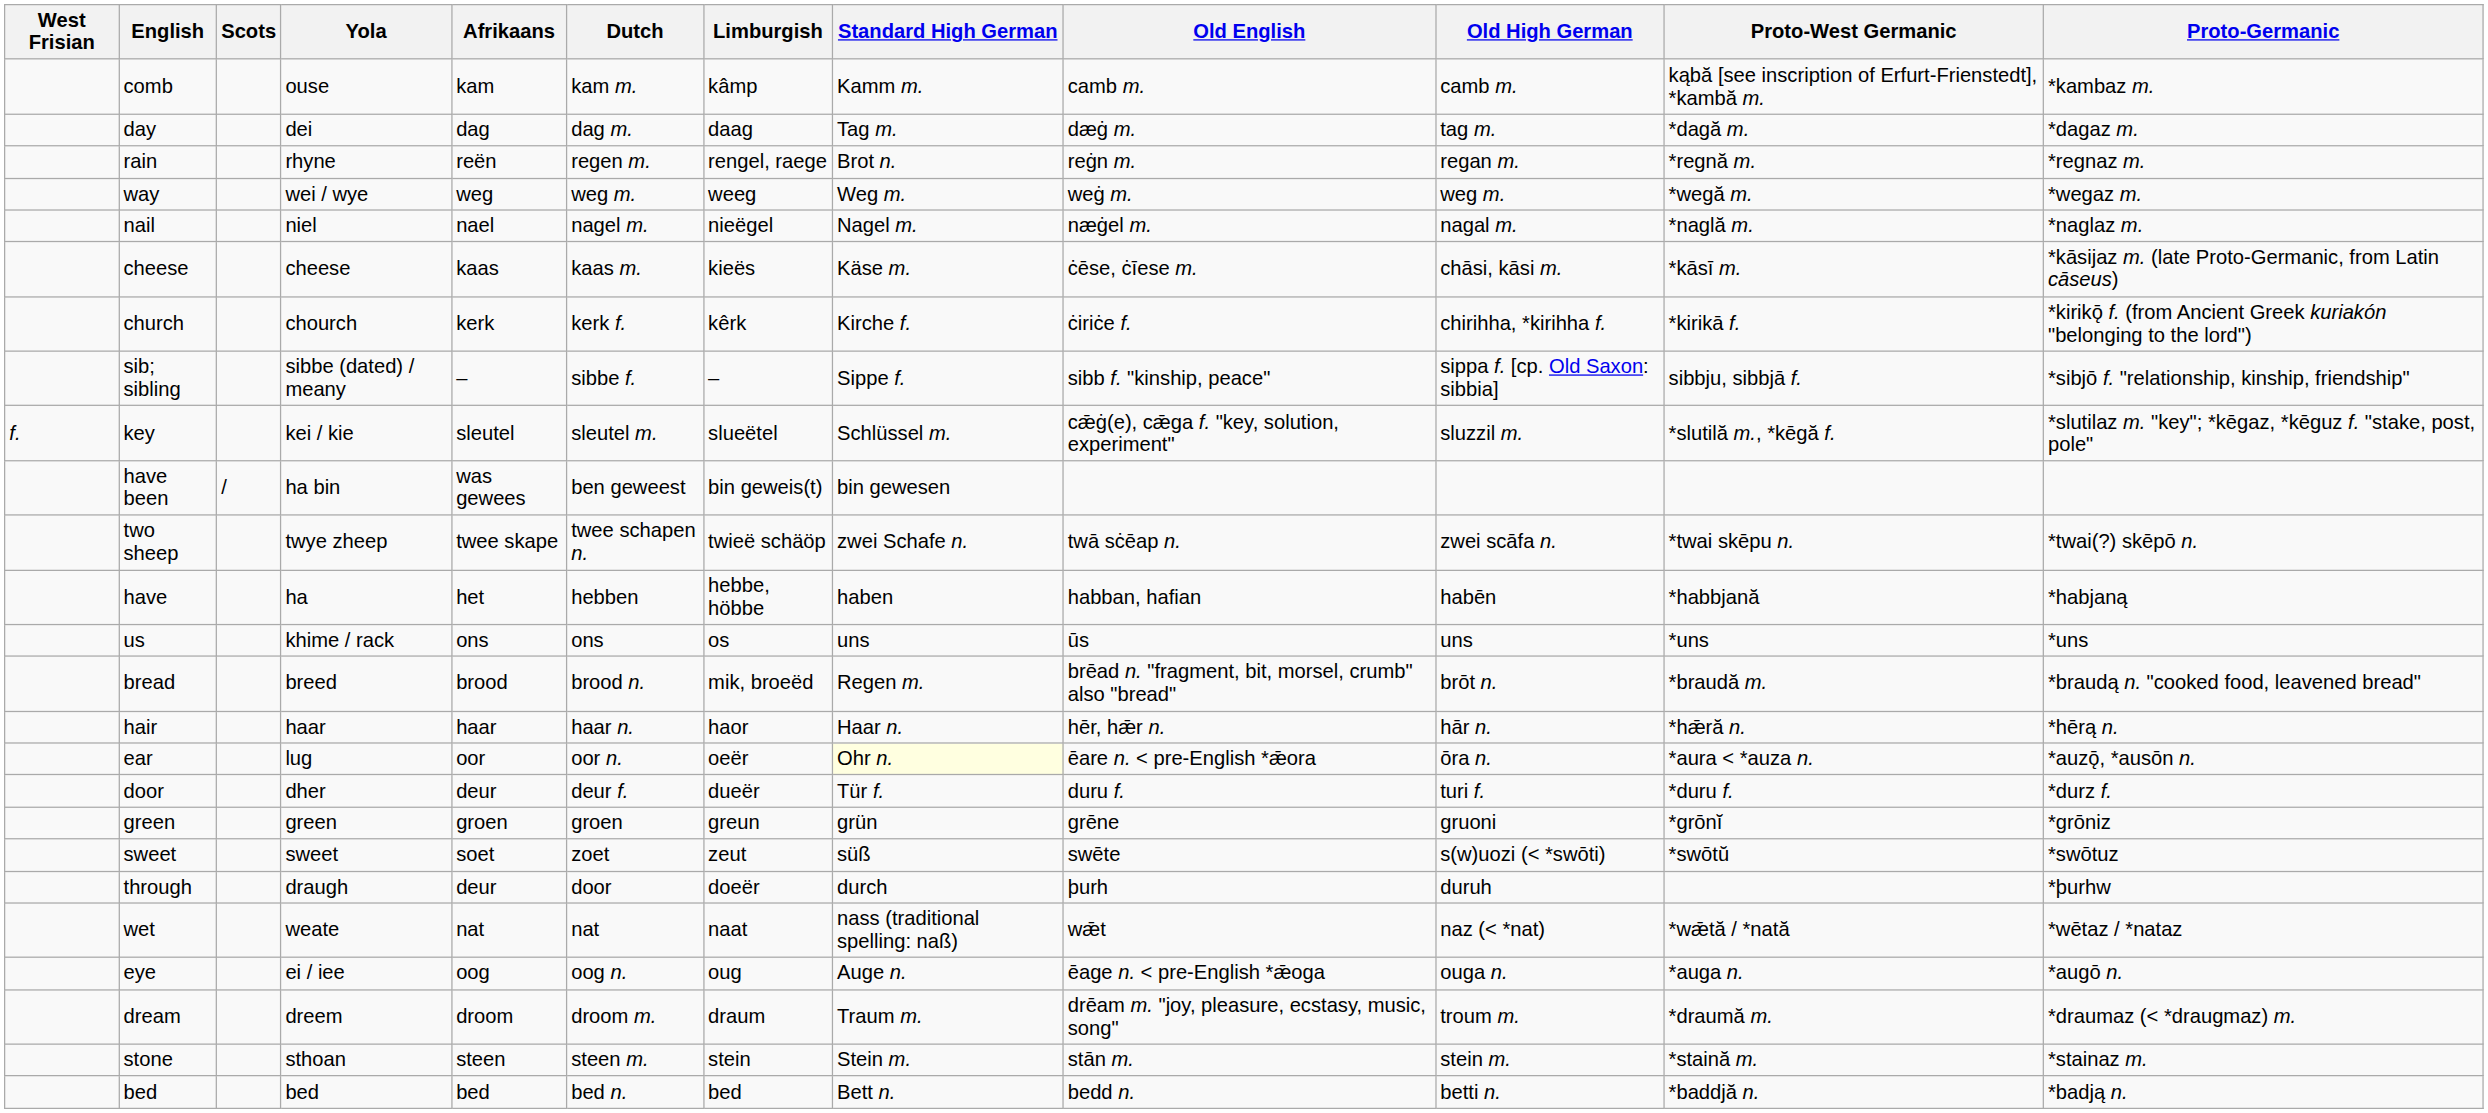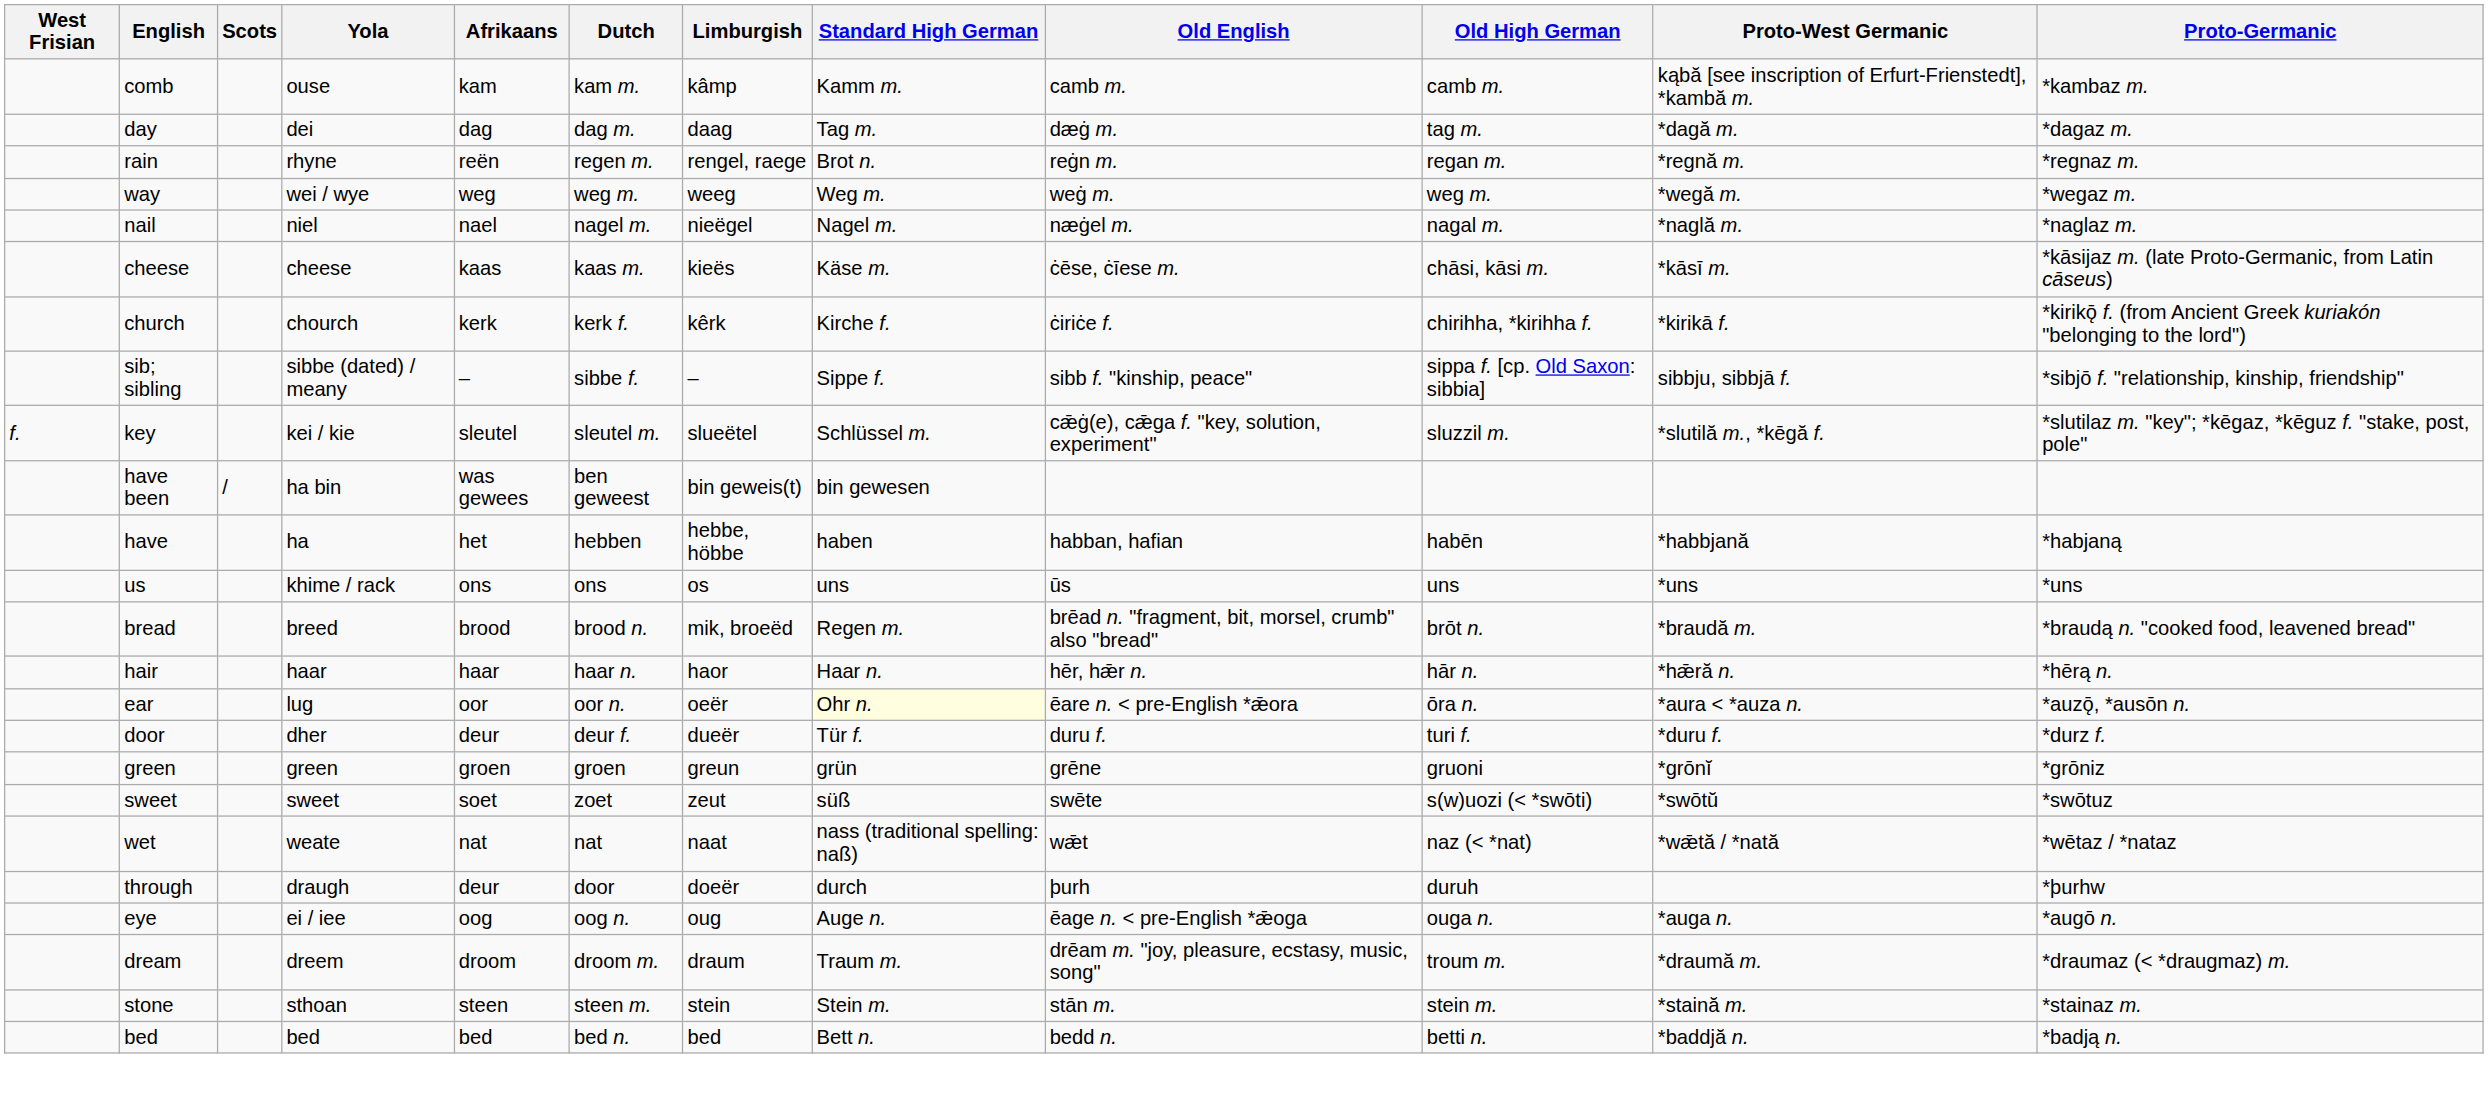- row: two sheep | twye zheep | twee skape | twee schapen n. | twieë schäöp | zwei Schafe n. | twā sċēap n. | zwei scāfa n. | *twai skēpu n. | *twai(?) skēpō n.
rows swapped: through <-> wet
